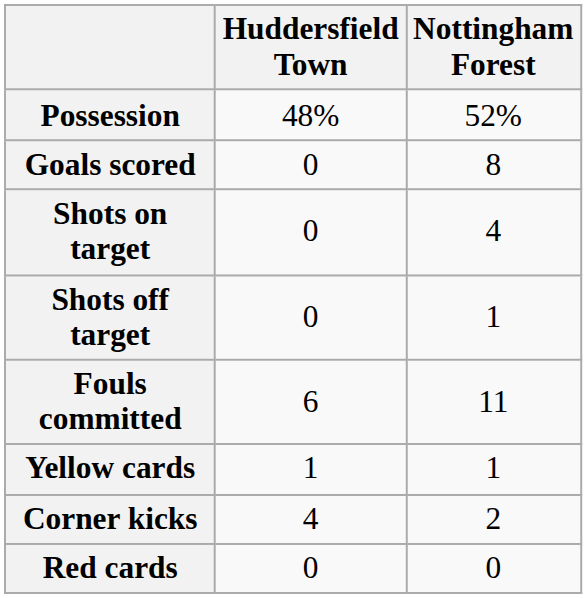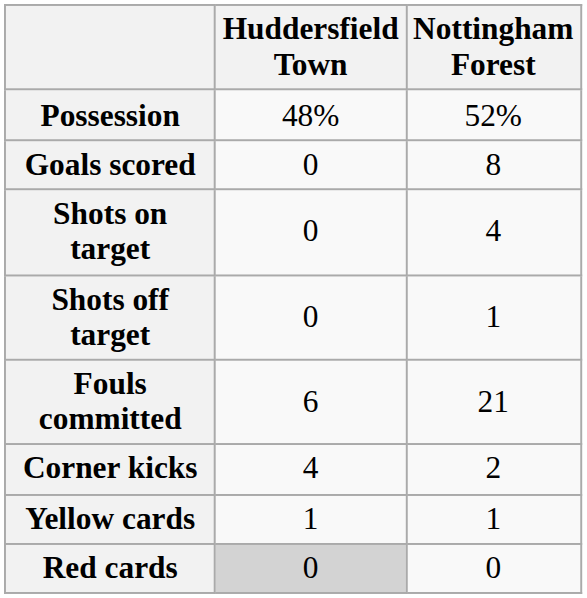Fouls committed | Nottingham Forest: 11 -> 21
rows swapped: Corner kicks <-> Yellow cards
Red cards | Huddersfield Town: no background -> lightgrey background
